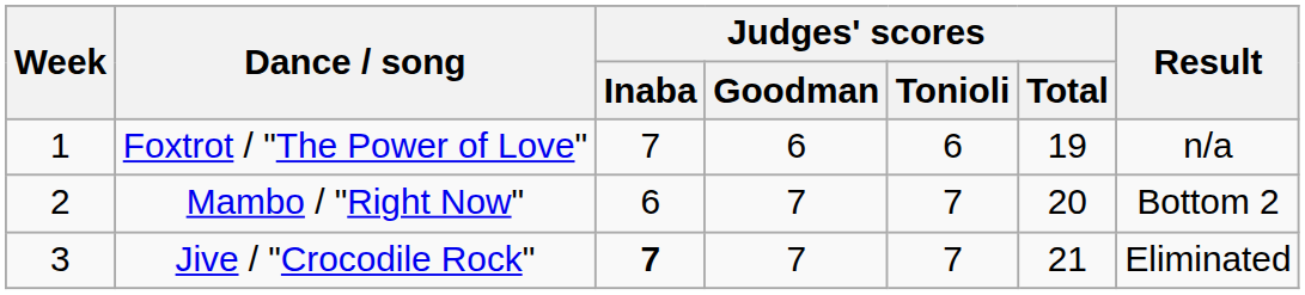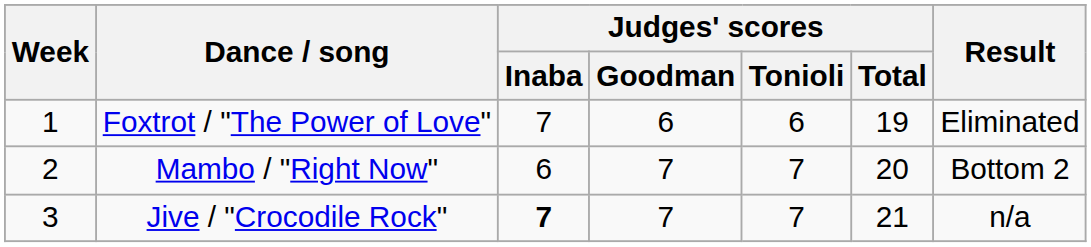Foxtrot / "The Power of Love" | Result: n/a -> Eliminated
Jive / "Crocodile Rock" | Result: Eliminated -> n/a
